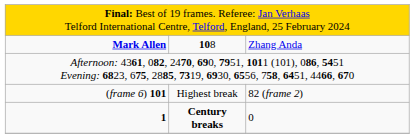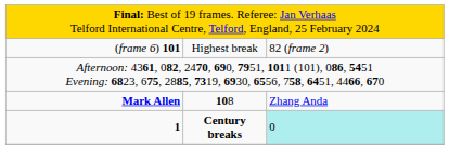rows swapped: Mark Allen <-> (frame 6) 101
1 | column 3: no background -> paleturquoise background
